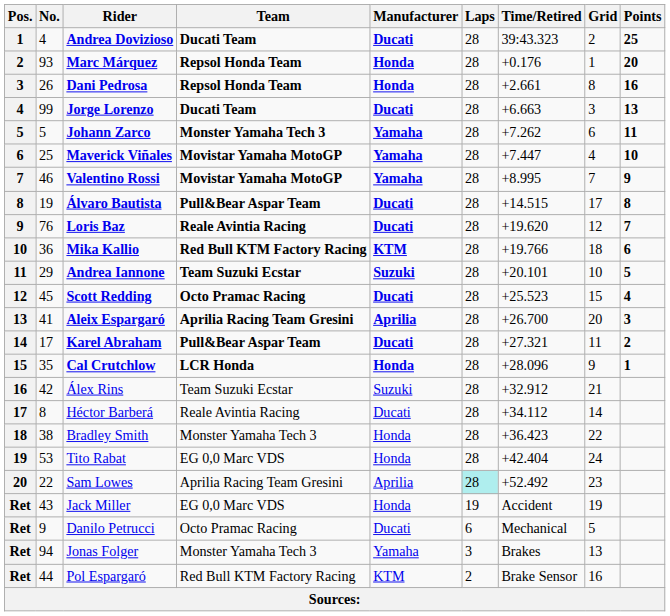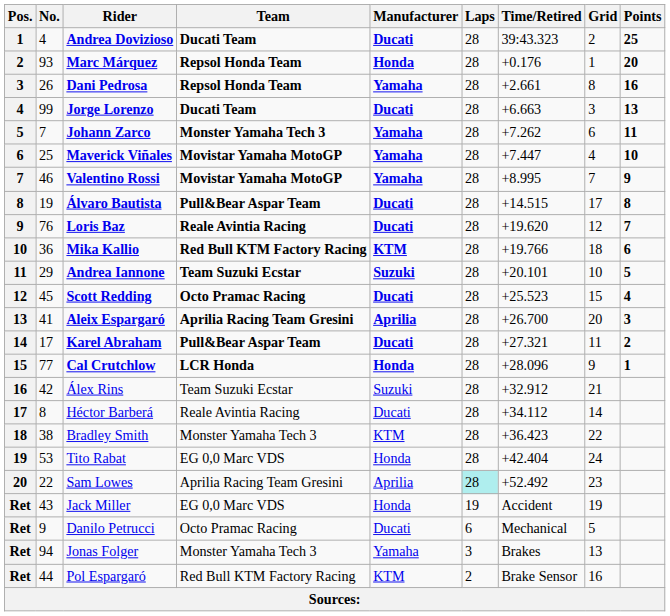Dani Pedrosa | Manufacturer: Honda -> Yamaha
Johann Zarco | No.: 5 -> 7
Cal Crutchlow | No.: 35 -> 77
Bradley Smith | Manufacturer: Honda -> KTM
